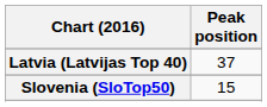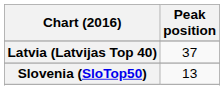Slovenia (SloTop50) | Peak position: 15 -> 13
